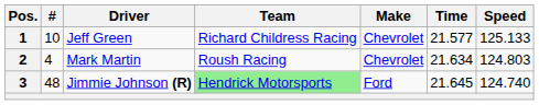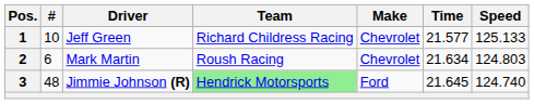2 | #: 4 -> 6
